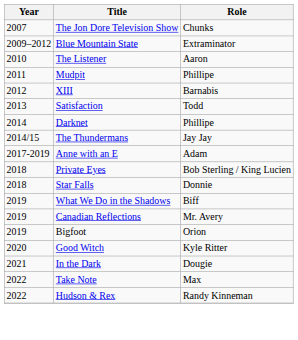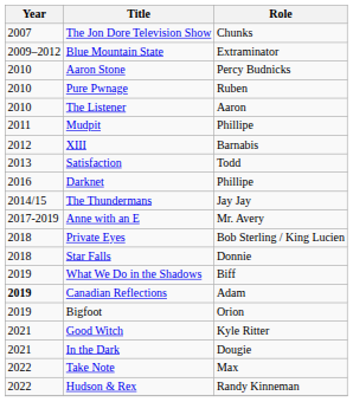+ row: 2010 | Aaron Stone | Percy Budnicks
+ row: 2010 | Pure Pwnage | Ruben
Darknet | Year: 2014 -> 2016
Anne with an E | Role: Adam -> Mr. Avery
Canadian Reflections | Year: normal -> bold
Canadian Reflections | Role: Mr. Avery -> Adam
Good Witch | Year: 2020 -> 2021
